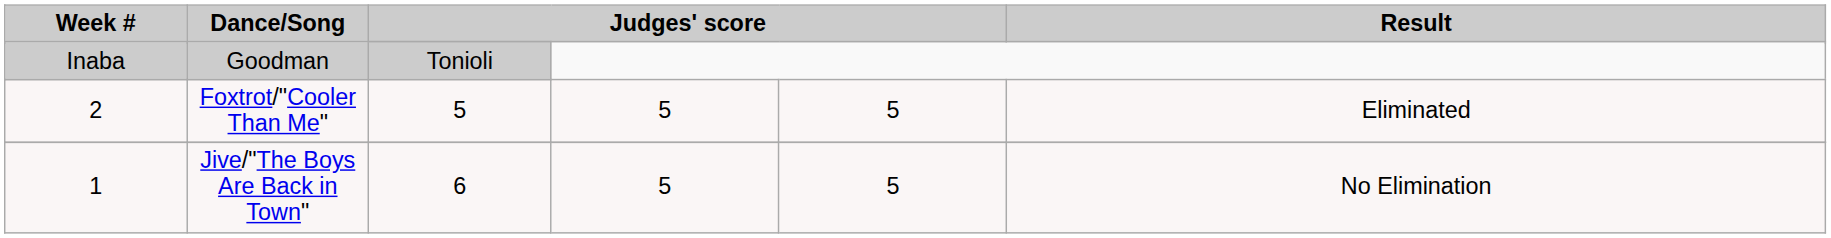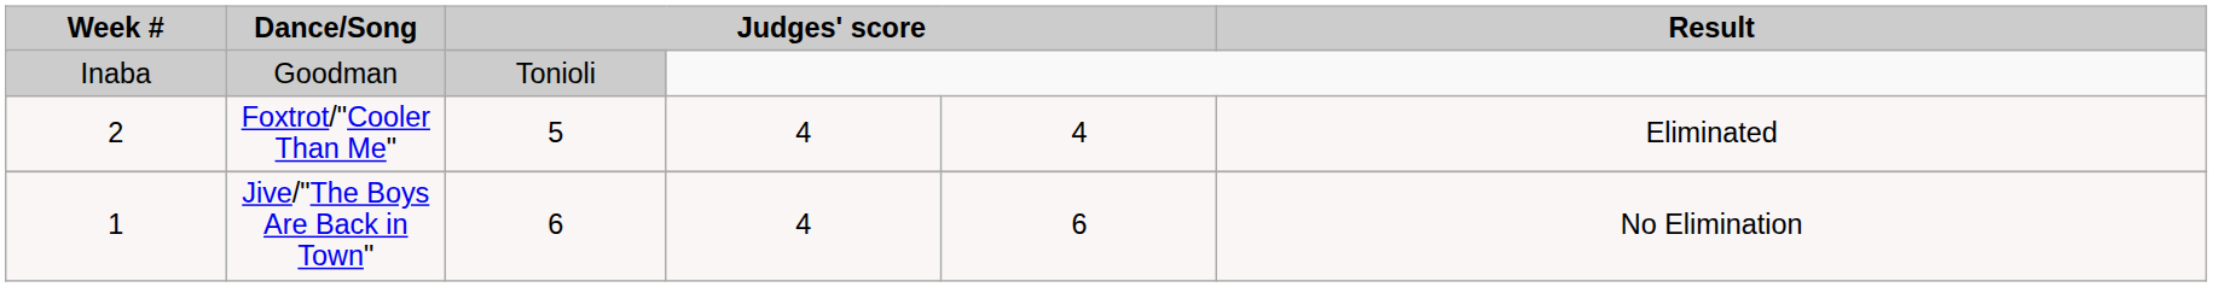Foxtrot/"Cooler Than Me" | column 4: 5 -> 4
Foxtrot/"Cooler Than Me" | column 5: 5 -> 4
Jive/"The Boys Are Back in Town" | column 4: 5 -> 4
Jive/"The Boys Are Back in Town" | column 5: 5 -> 6
